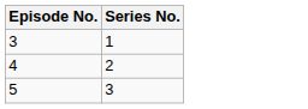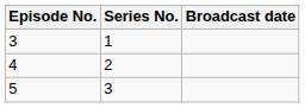+ column: Broadcast date
